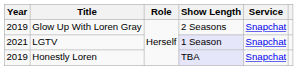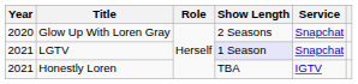Glow Up With Loren Gray | Year: 2019 -> 2020
Honestly Loren | Year: 2019 -> 2021
Honestly Loren | Show Length: lavender background -> no background
Honestly Loren | Service: Snapchat -> IGTV
